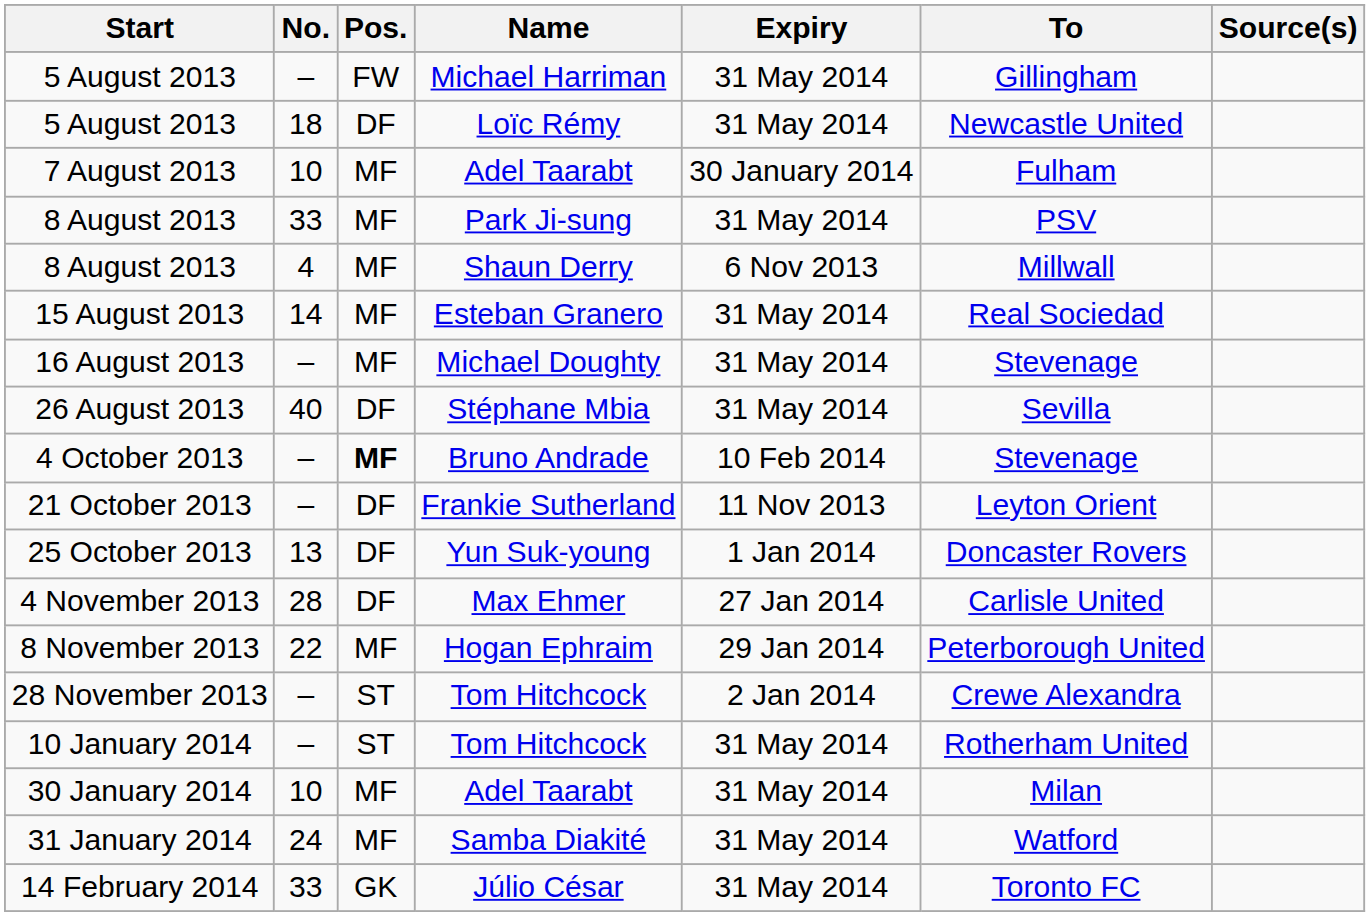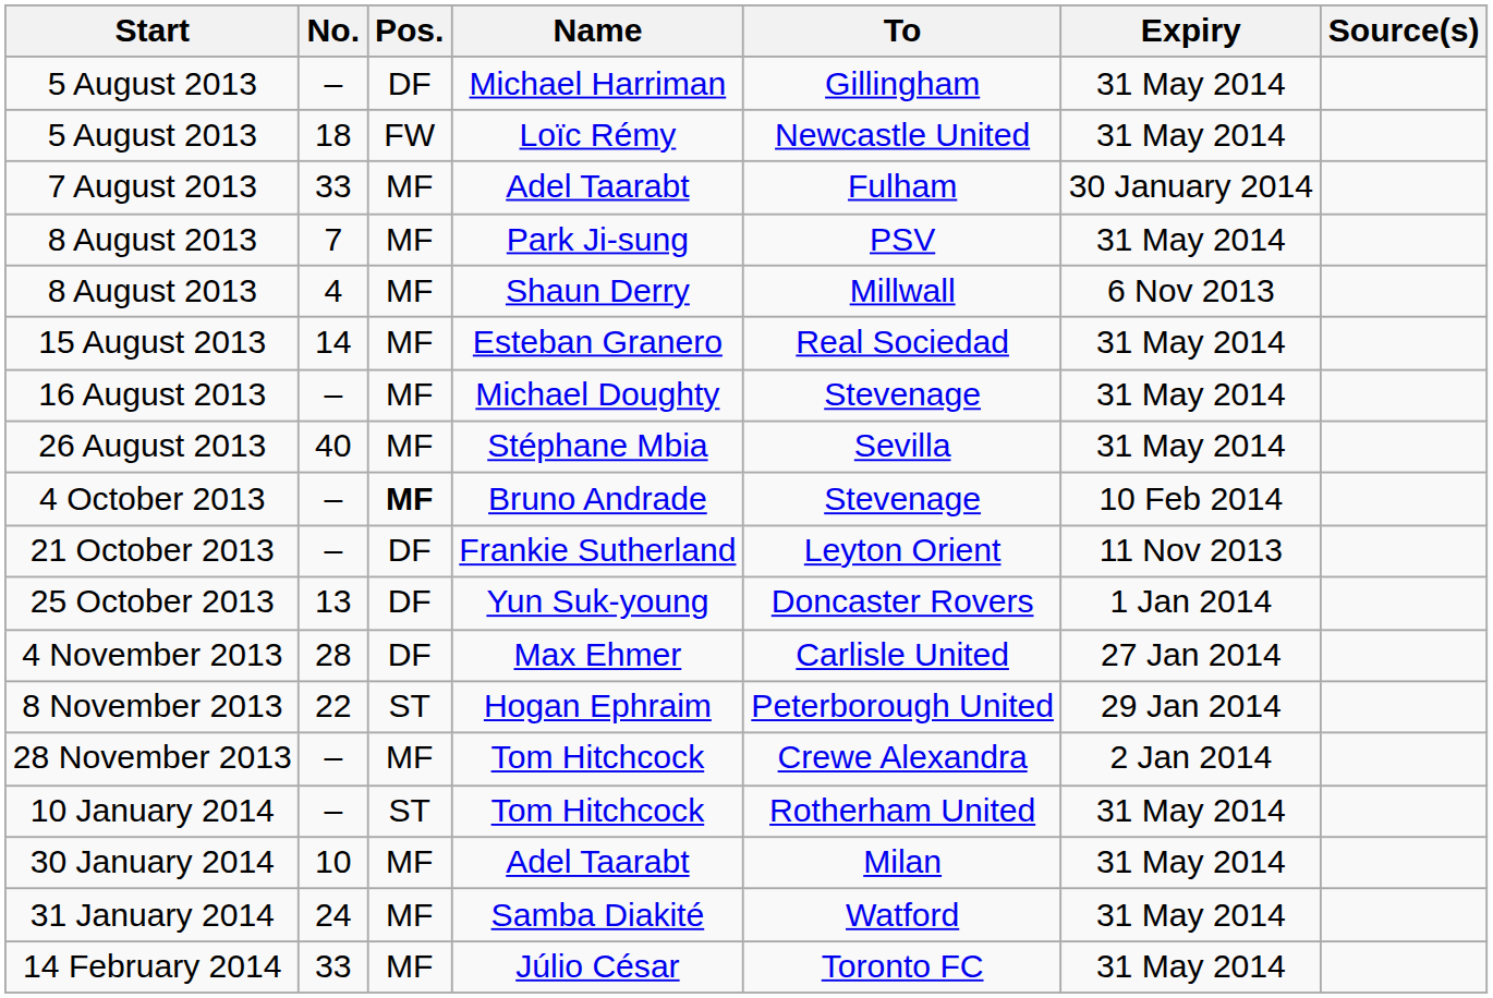columns swapped: To <-> Expiry
5 August 2013 / Michael Harriman | Pos.: FW -> DF
5 August 2013 / Loïc Rémy | Pos.: DF -> FW
7 August 2013 | No.: 10 -> 33
8 August 2013 / Park Ji-sung | No.: 33 -> 7
26 August 2013 | Pos.: DF -> MF
8 November 2013 | Pos.: MF -> ST
28 November 2013 | Pos.: ST -> MF
14 February 2014 | Pos.: GK -> MF
